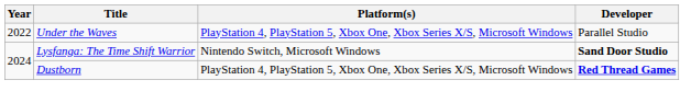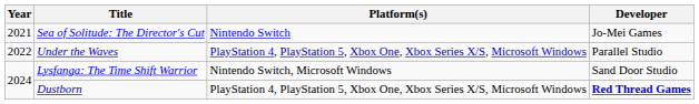+ row: 2021 | Sea of Solitude: The Director's Cut | Nintendo Switch | Jo-Mei Games
Lysfanga: The Time Shift Warrior | Developer: bold -> normal
